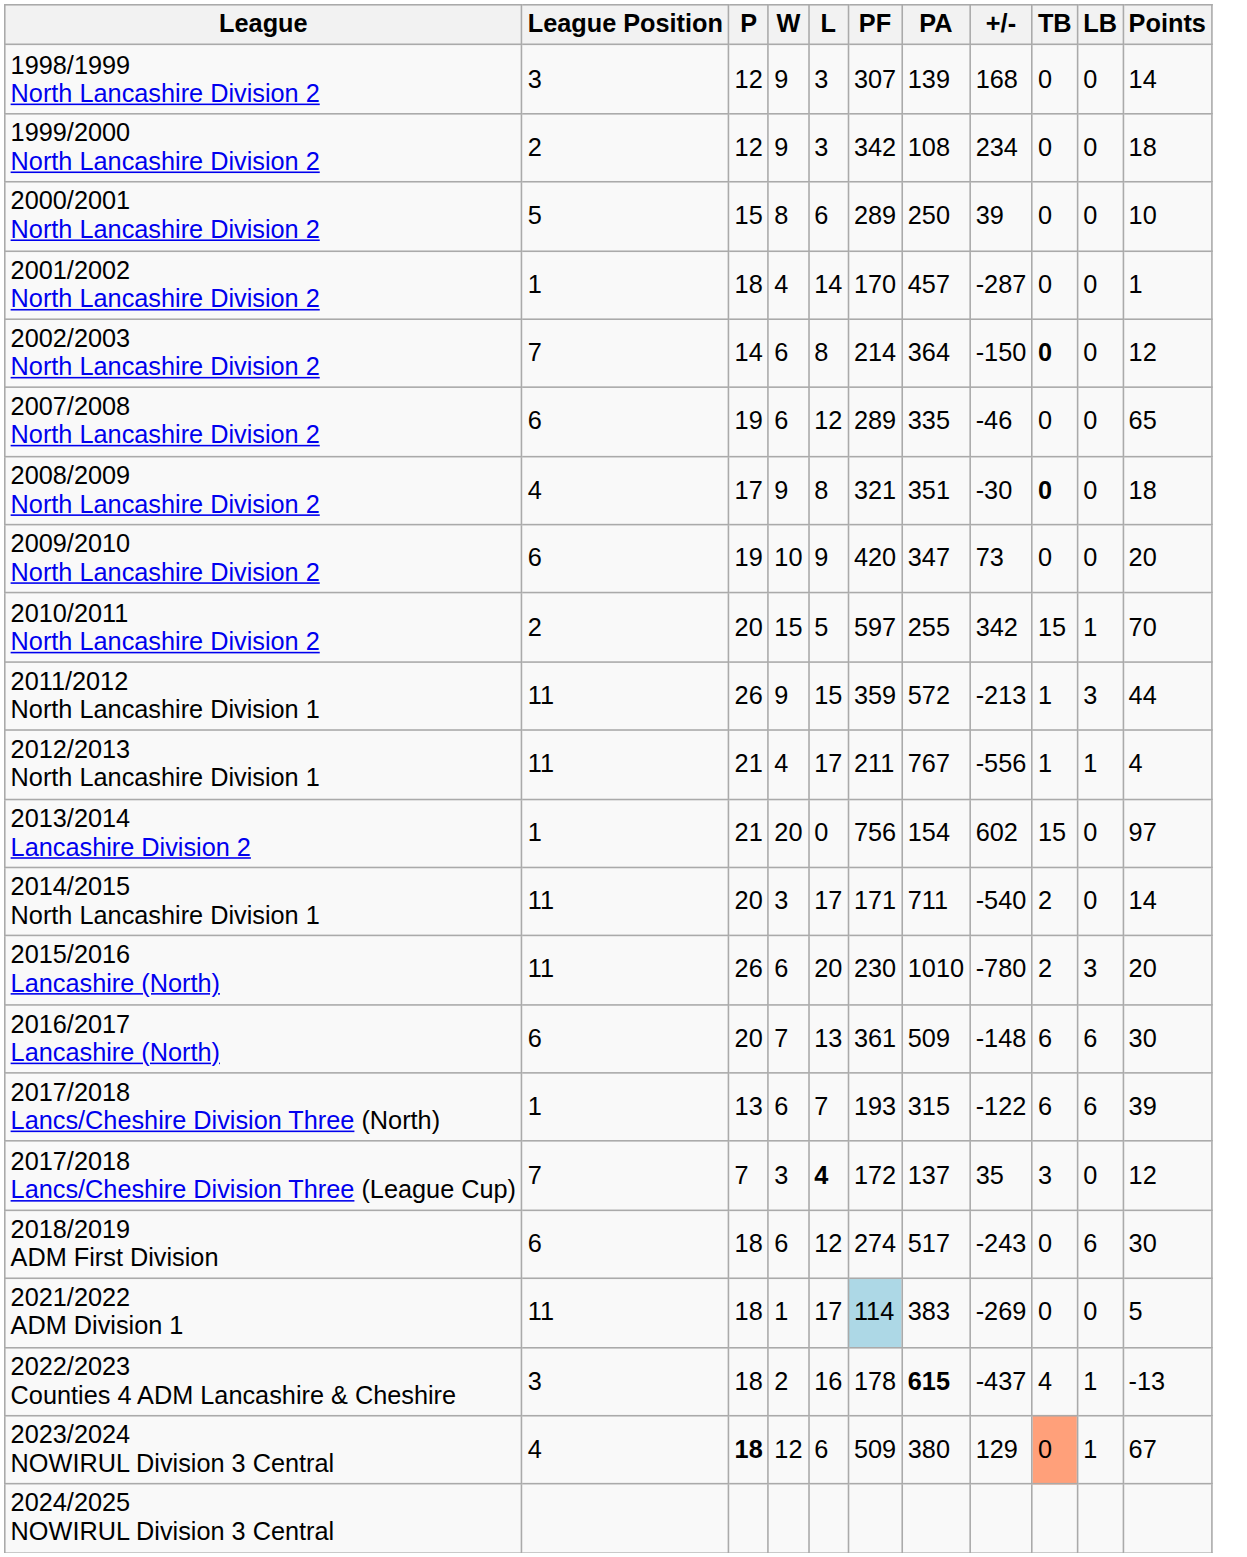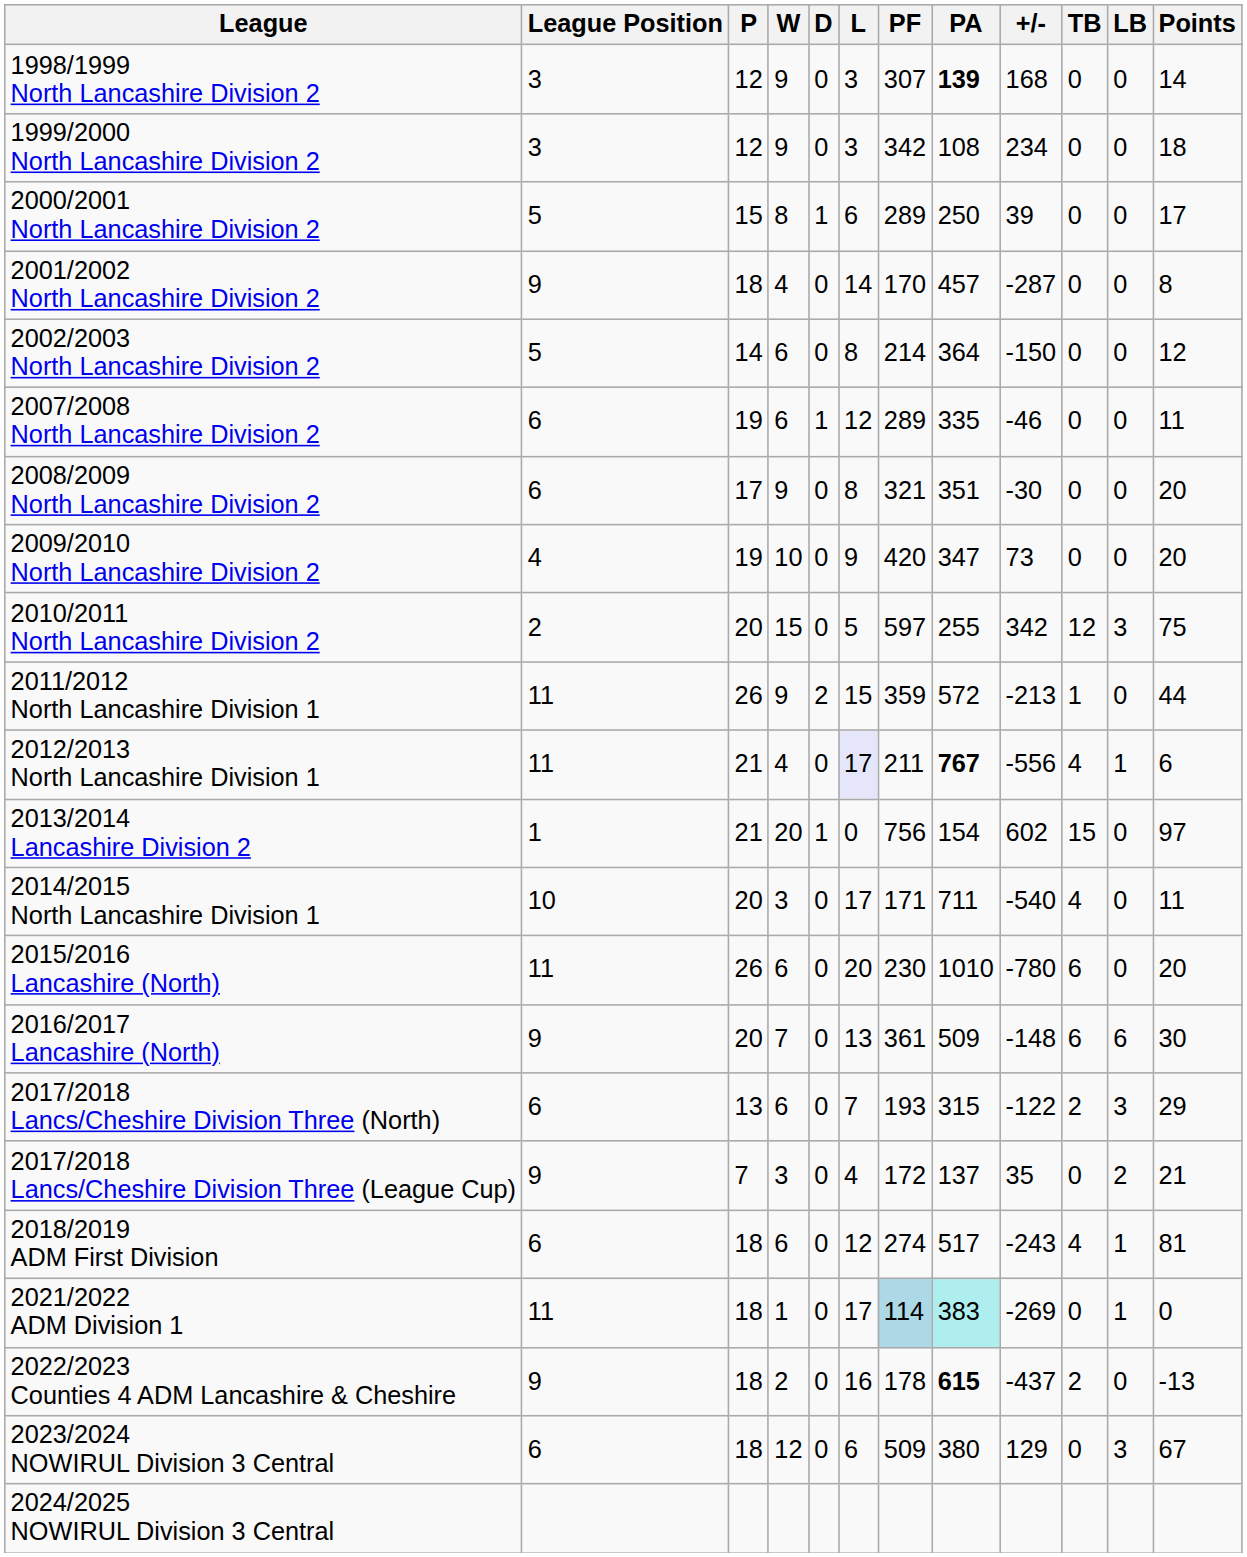+ column: D | 0 | 0 | 1 | 0 | 0 | 1 | 0 | 0 | 0 | 2 | 0 | 1 | 0 | 0 | 0 | 0 | 0 | 0 | 0 | 0 | 0
1998/1999 North Lancashire Division 2 | PA: normal -> bold
1999/2000 North Lancashire Division 2 | League Position: 2 -> 3
2000/2001 North Lancashire Division 2 | Points: 10 -> 17
2001/2002 North Lancashire Division 2 | League Position: 1 -> 9
2001/2002 North Lancashire Division 2 | Points: 1 -> 8
2002/2003 North Lancashire Division 2 | League Position: 7 -> 5
2002/2003 North Lancashire Division 2 | TB: bold -> normal
2007/2008 North Lancashire Division 2 | Points: 65 -> 11
2008/2009 North Lancashire Division 2 | League Position: 4 -> 6
2008/2009 North Lancashire Division 2 | TB: bold -> normal
2008/2009 North Lancashire Division 2 | Points: 18 -> 20
2009/2010 North Lancashire Division 2 | League Position: 6 -> 4
2010/2011 North Lancashire Division 2 | TB: 15 -> 12
2010/2011 North Lancashire Division 2 | LB: 1 -> 3
2010/2011 North Lancashire Division 2 | Points: 70 -> 75
2011/2012 North Lancashire Division 1 | LB: 3 -> 0
2012/2013 North Lancashire Division 1 | L: no background -> lavender background
2012/2013 North Lancashire Division 1 | PA: normal -> bold
2012/2013 North Lancashire Division 1 | TB: 1 -> 4
2012/2013 North Lancashire Division 1 | Points: 4 -> 6
2014/2015 North Lancashire Division 1 | League Position: 11 -> 10
2014/2015 North Lancashire Division 1 | TB: 2 -> 4
2014/2015 North Lancashire Division 1 | Points: 14 -> 11
2015/2016 Lancashire (North) | TB: 2 -> 6
2015/2016 Lancashire (North) | LB: 3 -> 0
2016/2017 Lancashire (North) | League Position: 6 -> 9
2017/2018 Lancs/Cheshire Division Three (North) | League Position: 1 -> 6
2017/2018 Lancs/Cheshire Division Three (North) | TB: 6 -> 2
2017/2018 Lancs/Cheshire Division Three (North) | LB: 6 -> 3
2017/2018 Lancs/Cheshire Division Three (North) | Points: 39 -> 29
2017/2018 Lancs/Cheshire Division Three (League Cup) | League Position: 7 -> 9
2017/2018 Lancs/Cheshire Division Three (League Cup) | L: bold -> normal
2017/2018 Lancs/Cheshire Division Three (League Cup) | TB: 3 -> 0
2017/2018 Lancs/Cheshire Division Three (League Cup) | LB: 0 -> 2
2017/2018 Lancs/Cheshire Division Three (League Cup) | Points: 12 -> 21
2018/2019 ADM First Division | TB: 0 -> 4
2018/2019 ADM First Division | LB: 6 -> 1
2018/2019 ADM First Division | Points: 30 -> 81
2021/2022 ADM Division 1 | PA: no background -> paleturquoise background
2021/2022 ADM Division 1 | LB: 0 -> 1
2021/2022 ADM Division 1 | Points: 5 -> 0
2022/2023 Counties 4 ADM Lancashire & Cheshire | League Position: 3 -> 9
2022/2023 Counties 4 ADM Lancashire & Cheshire | TB: 4 -> 2
2022/2023 Counties 4 ADM Lancashire & Cheshire | LB: 1 -> 0
2023/2024 NOWIRUL Division 3 Central | League Position: 4 -> 6
2023/2024 NOWIRUL Division 3 Central | P: bold -> normal
2023/2024 NOWIRUL Division 3 Central | TB: lightsalmon background -> no background
2023/2024 NOWIRUL Division 3 Central | LB: 1 -> 3
